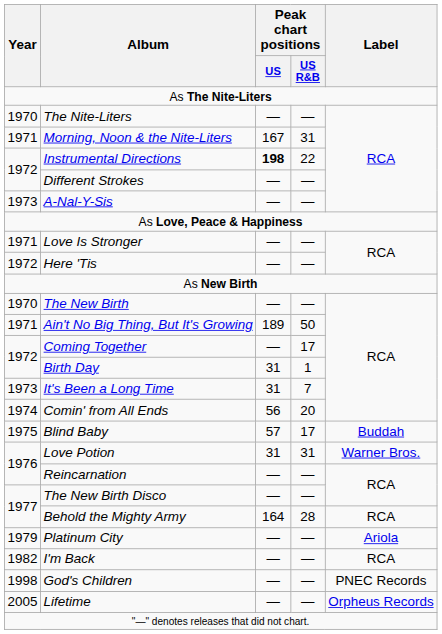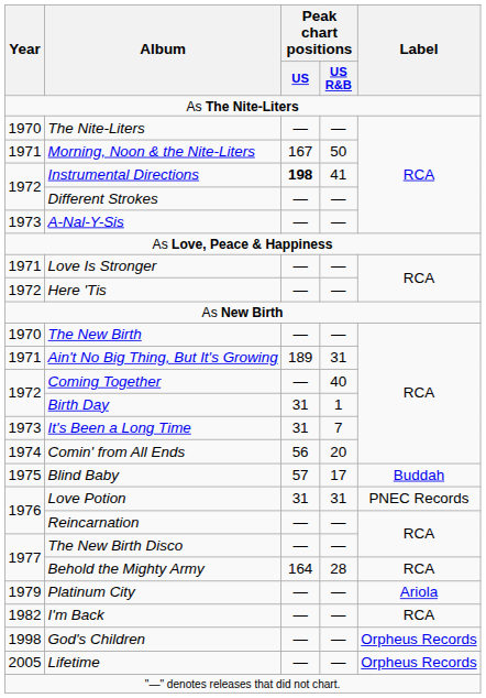Morning, Noon & the Nite-Liters | Peak chart positions / US R&B: 31 -> 50
Instrumental Directions | Peak chart positions / US R&B: 22 -> 41
Ain't No Big Thing, But It's Growing | Peak chart positions / US R&B: 50 -> 31
Coming Together | Peak chart positions / US R&B: 17 -> 40
Love Potion | Label: Warner Bros. -> PNEC Records
God's Children | Label: PNEC Records -> Orpheus Records
